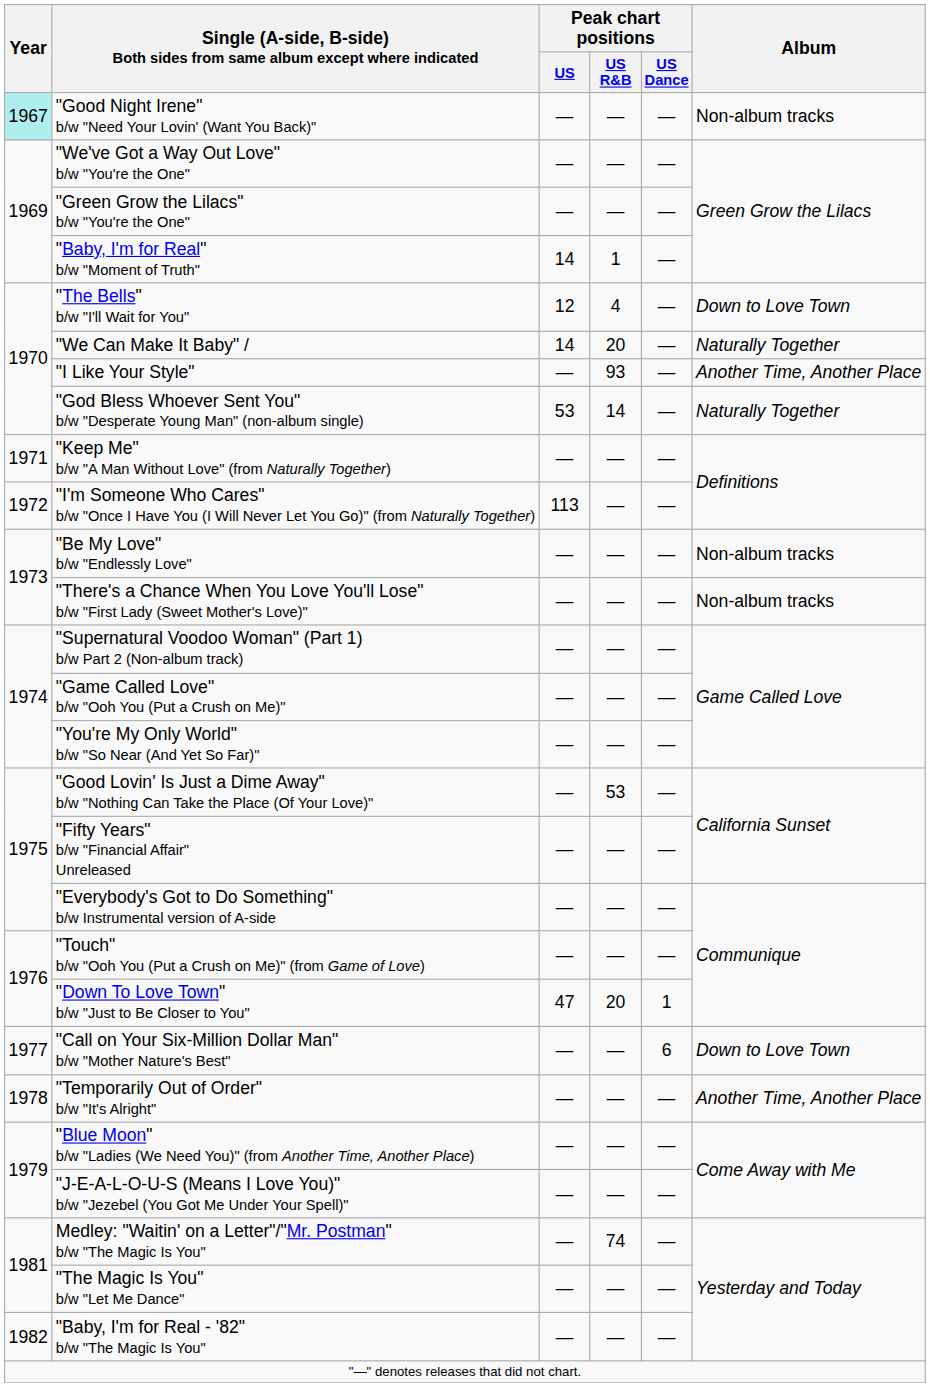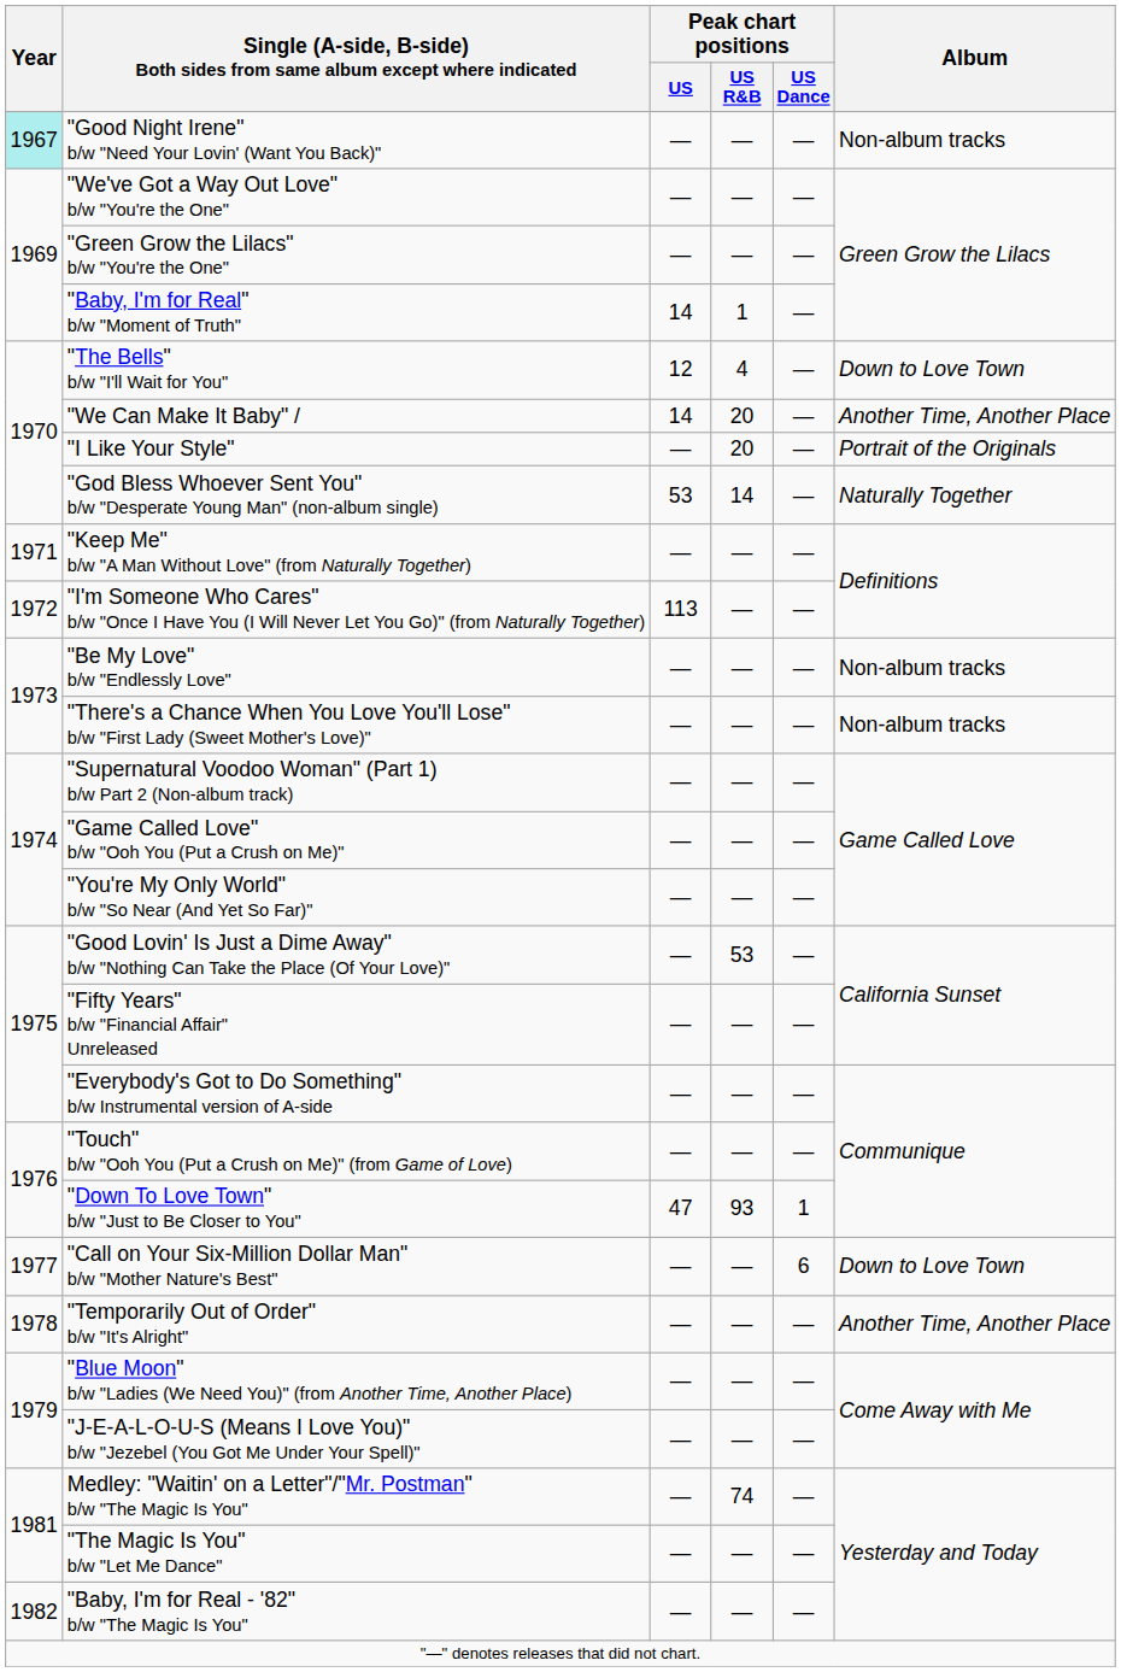"We Can Make It Baby" / | Album: Naturally Together -> Another Time, Another Place
"I Like Your Style" | Peak chart positions / US R&B: 93 -> 20
"I Like Your Style" | Album: Another Time, Another Place -> Portrait of the Originals
"Down To Love Town" b/w "Just to Be Closer to You" | Peak chart positions / US R&B: 20 -> 93
